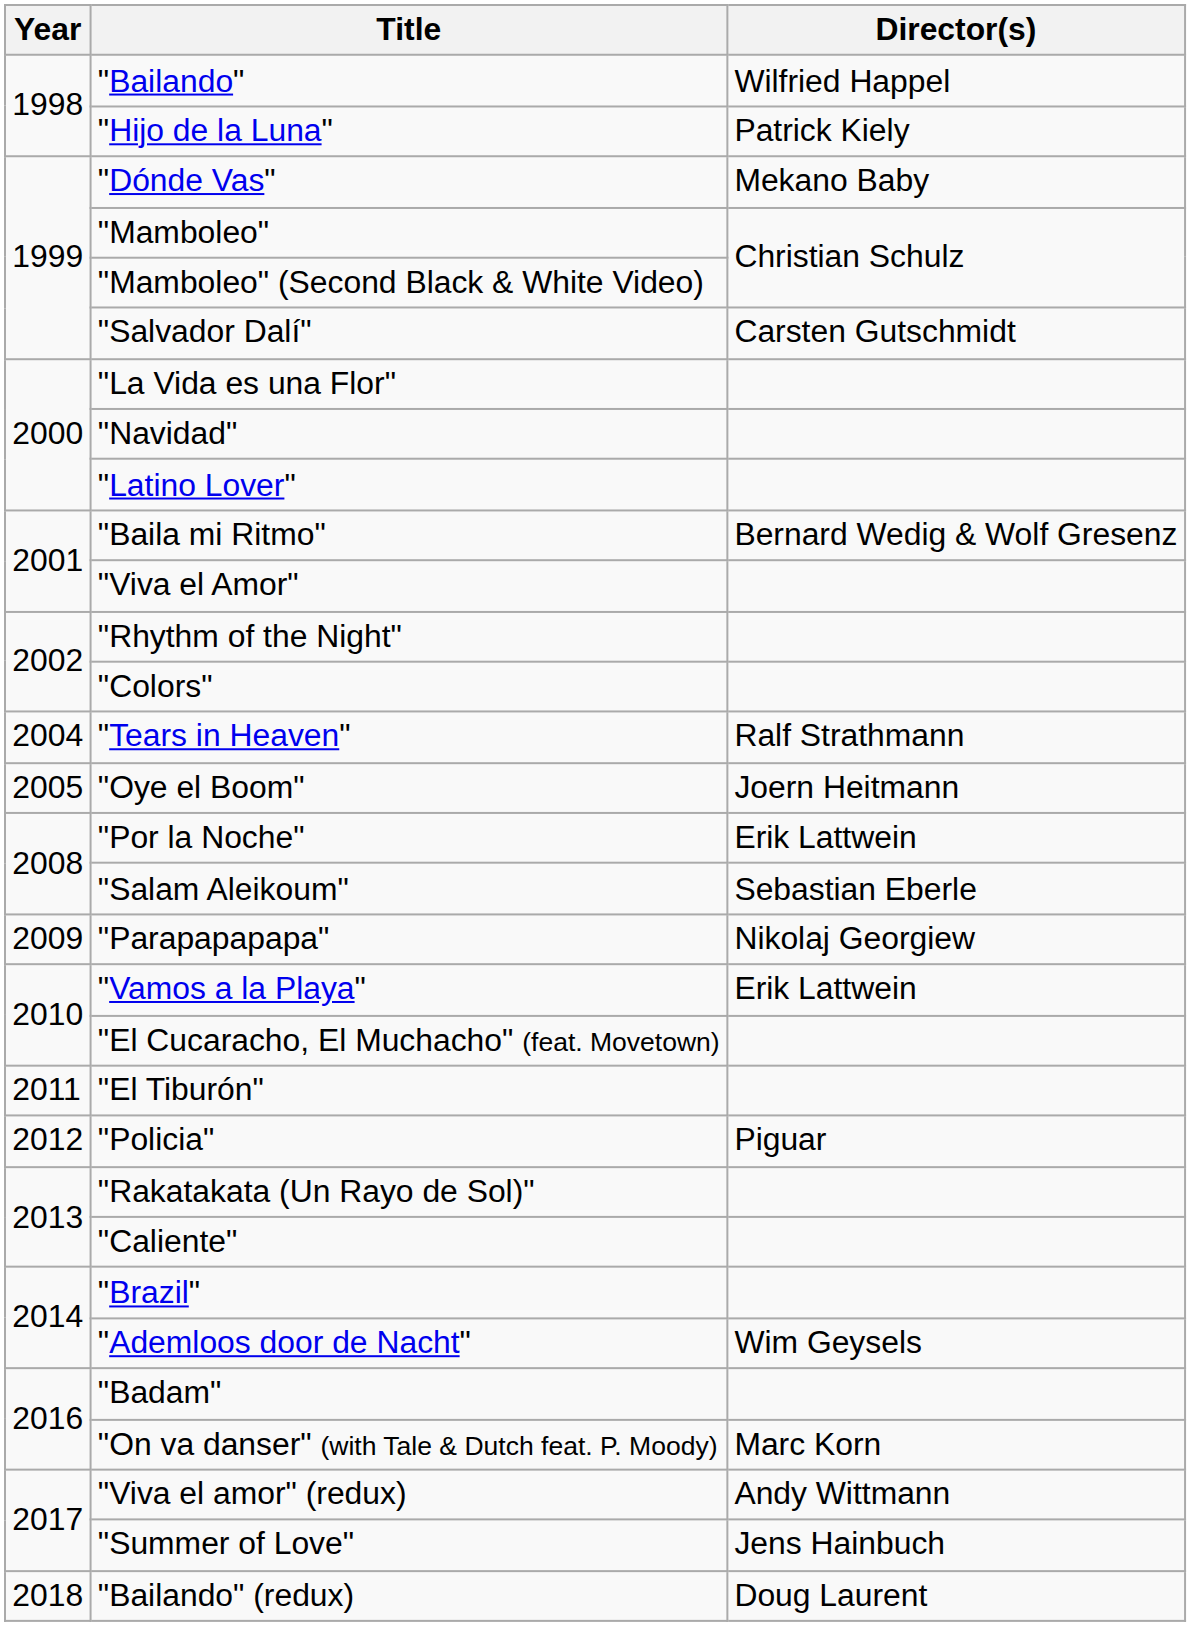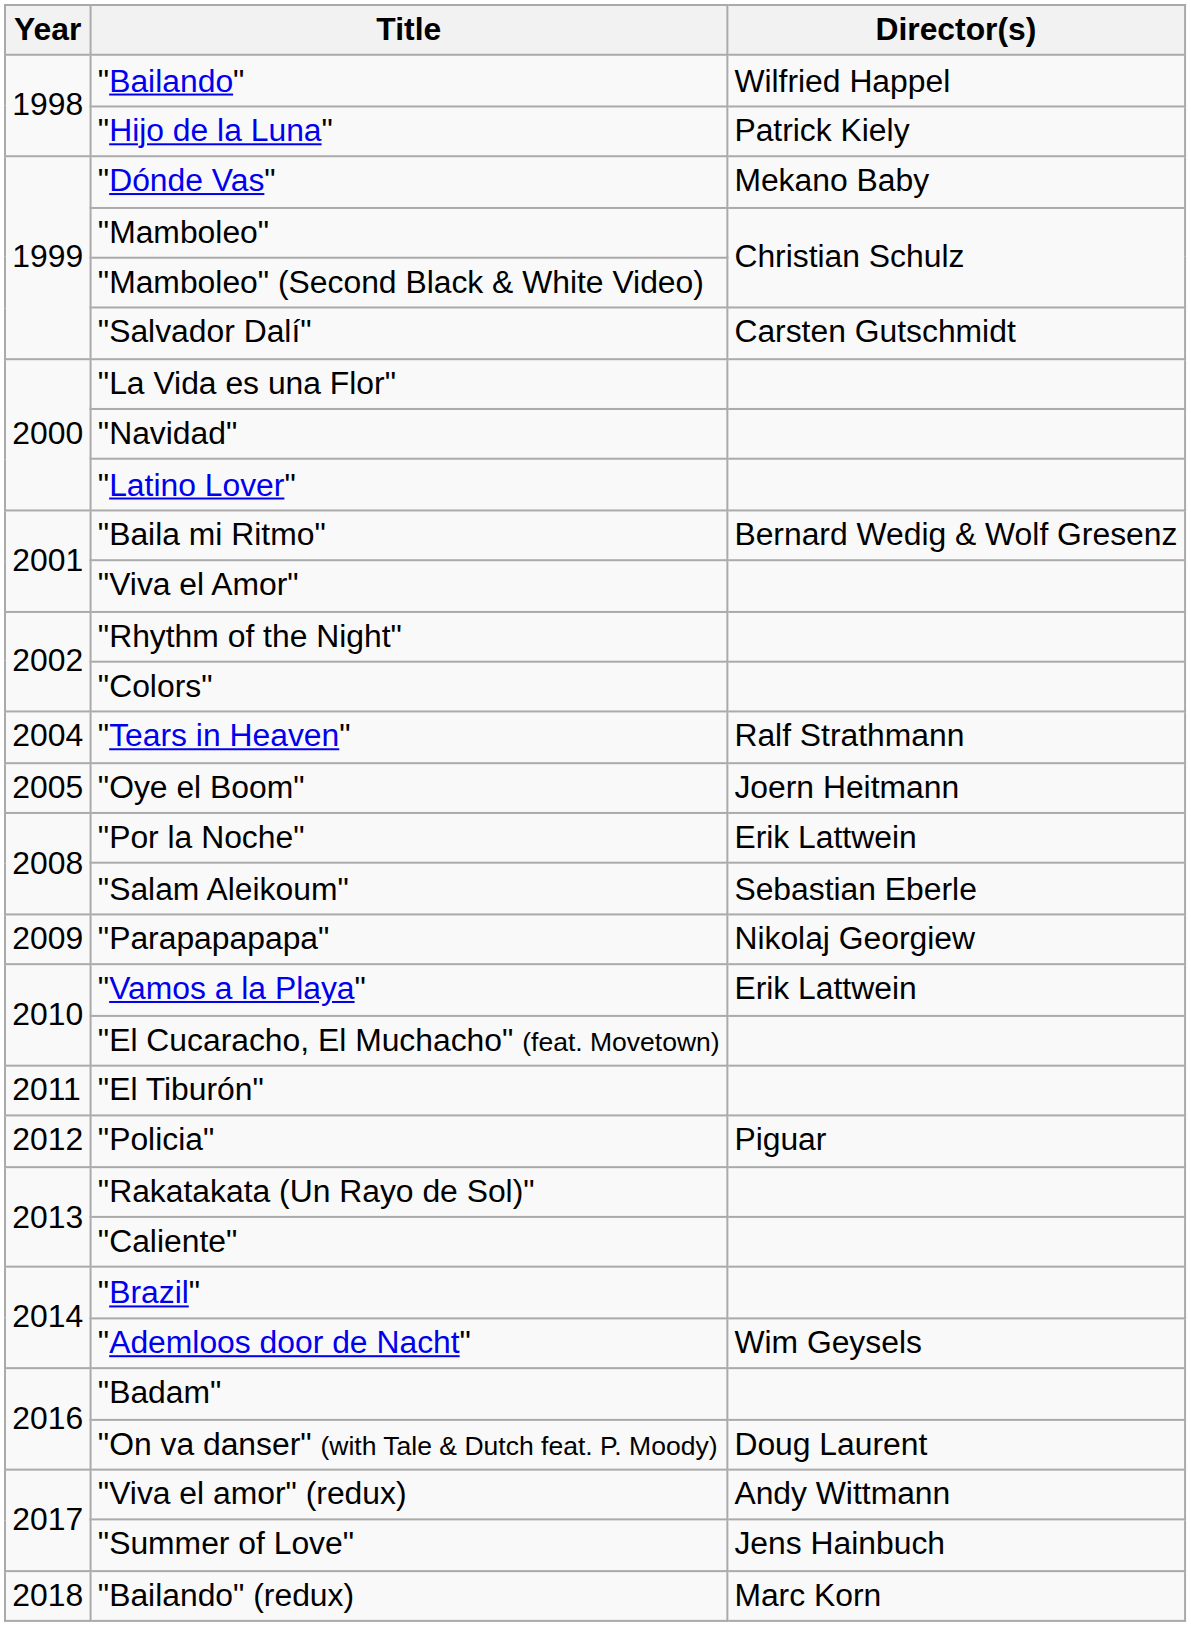"On va danser" (with Tale & Dutch feat. P. Moody) | Director(s): Marc Korn -> Doug Laurent
"Bailando" (redux) | Director(s): Doug Laurent -> Marc Korn
